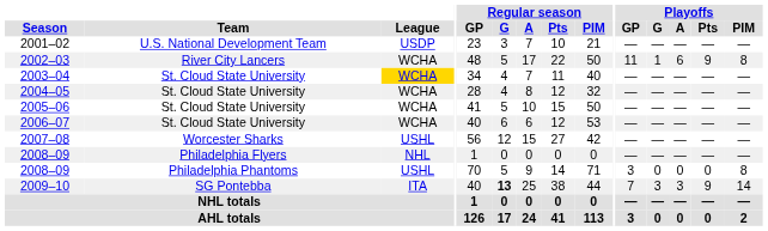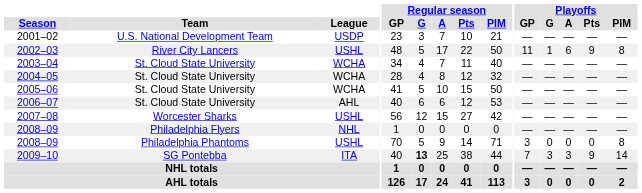2002–03 | League: WCHA -> USHL
2003–04 | League: gold background -> no background
2006–07 | League: WCHA -> AHL
